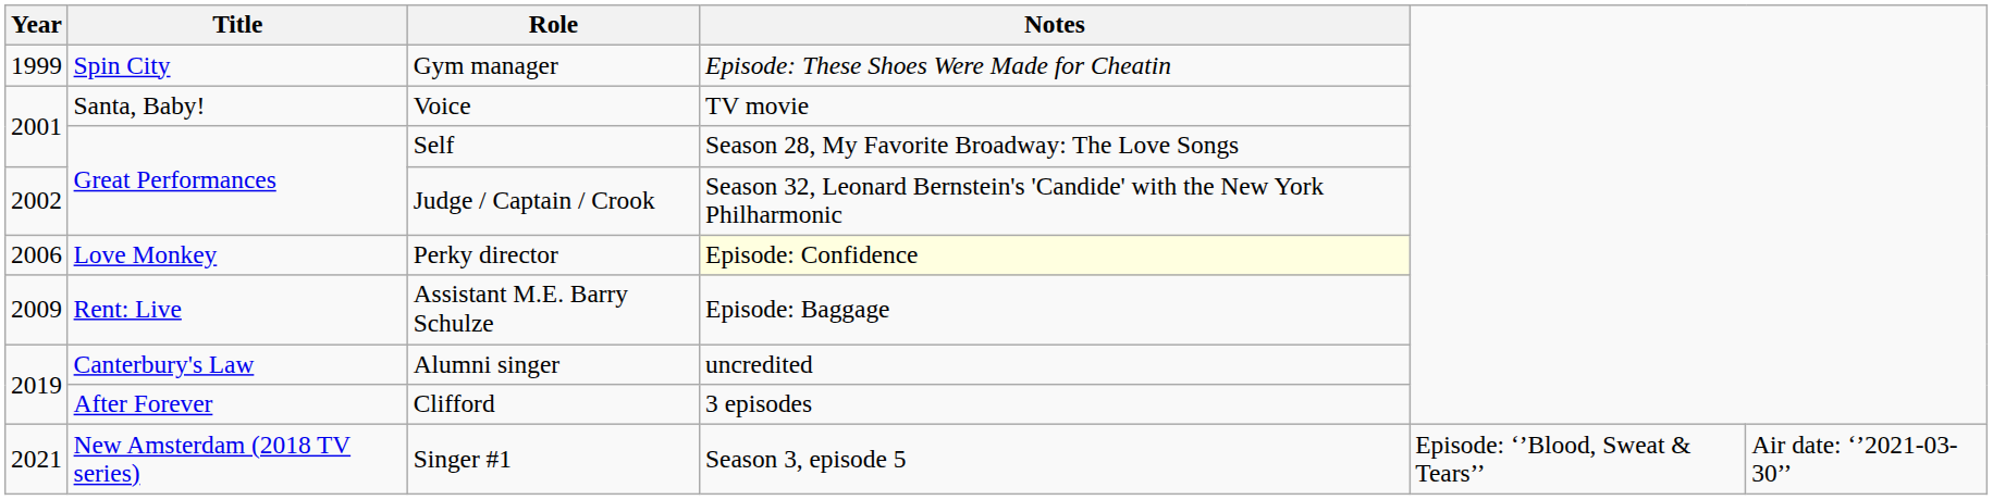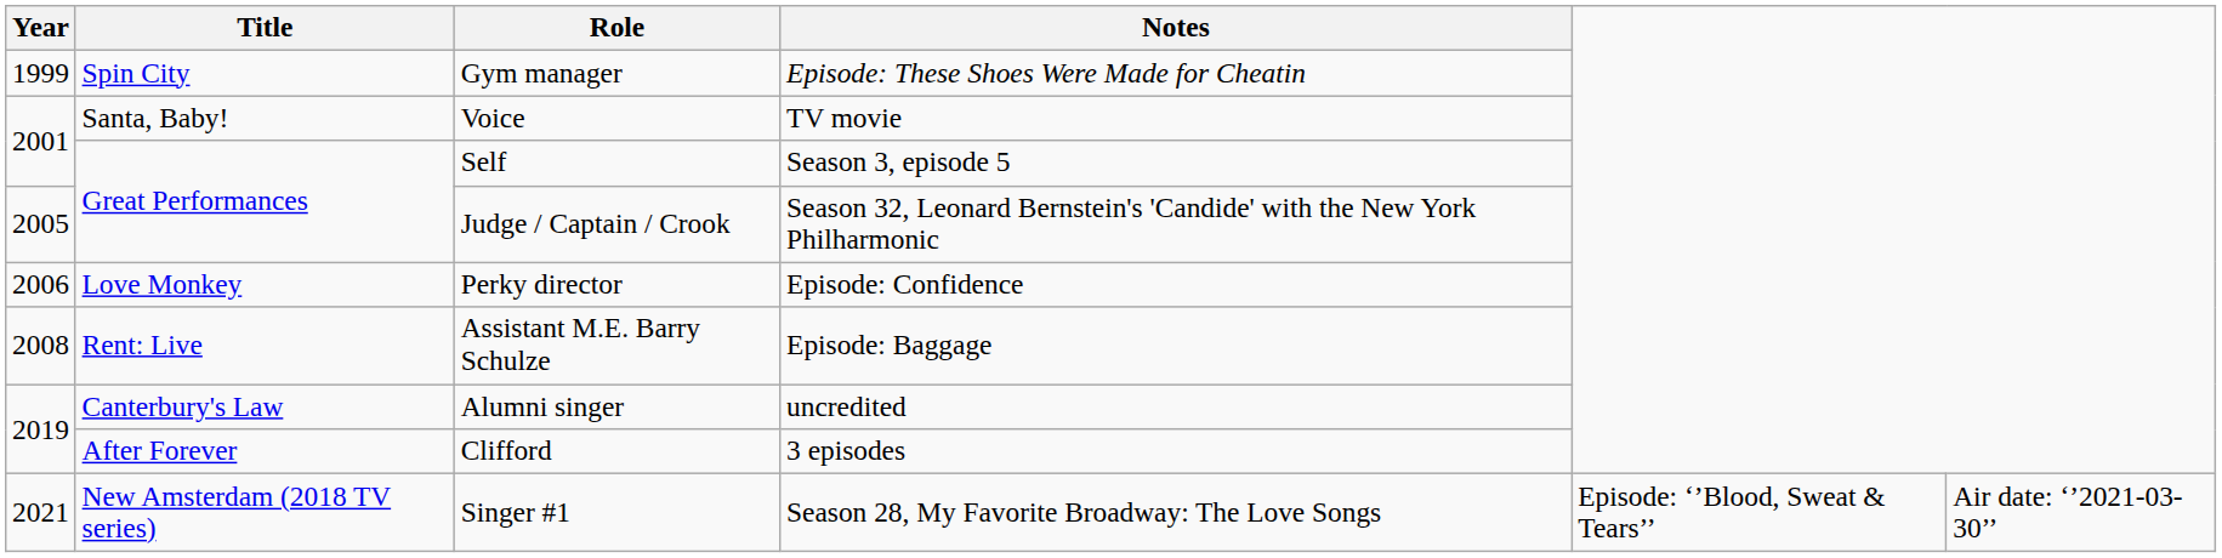Self | Notes: Season 28, My Favorite Broadway: The Love Songs -> Season 3, episode 5
Judge / Captain / Crook | Year: 2002 -> 2005
Perky director | Notes: lightyellow background -> no background
Assistant M.E. Barry Schulze | Year: 2009 -> 2008
Singer #1 | Notes: Season 3, episode 5 -> Season 28, My Favorite Broadway: The Love Songs
